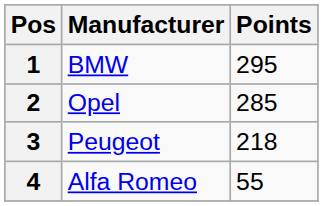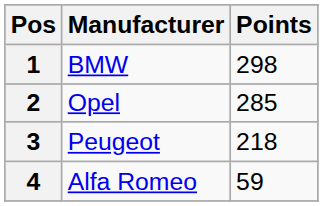1 | Points: 295 -> 298
4 | Points: 55 -> 59
